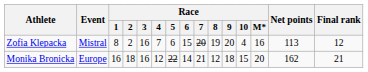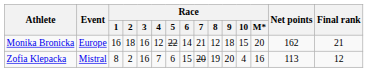rows swapped: Zofia Klepacka <-> Monika Bronicka
